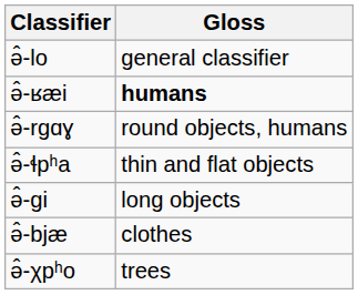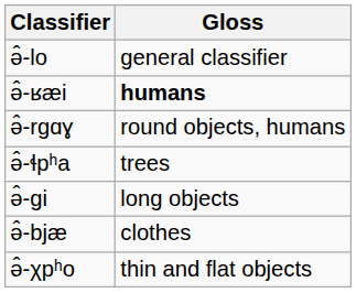ə̂-ɬpʰa | Gloss: thin and flat objects -> trees
ə̂-χpʰo | Gloss: trees -> thin and flat objects
